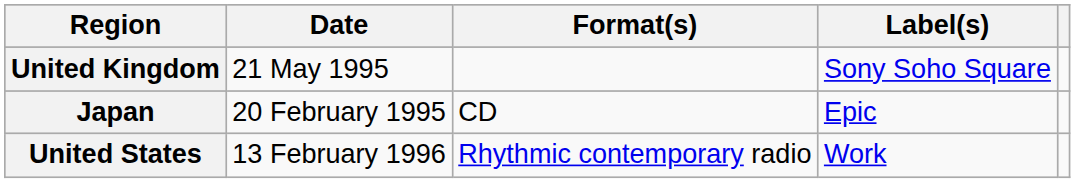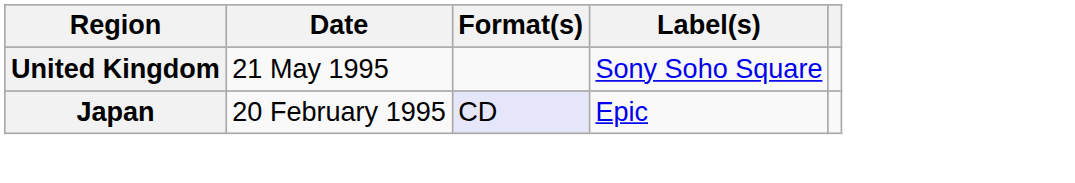Japan | Format(s): no background -> lavender background
- row: United States | 13 February 1996 | Rhythmic contemporary radio | Work
